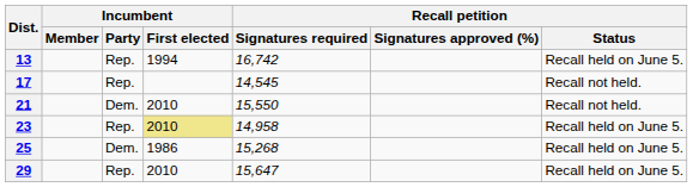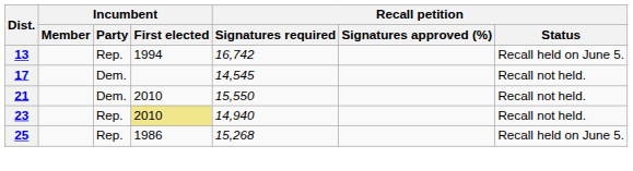17 | Incumbent / Party: Rep. -> Dem.
23 | Recall petition / Signatures required: 14,958 -> 14,940
23 | Recall petition / Status: Recall held on June 5. -> Recall not held.
25 | Incumbent / Party: Dem. -> Rep.
- row: 29 | Rep. | 2010 | 15,647 | Recall held on June 5.
